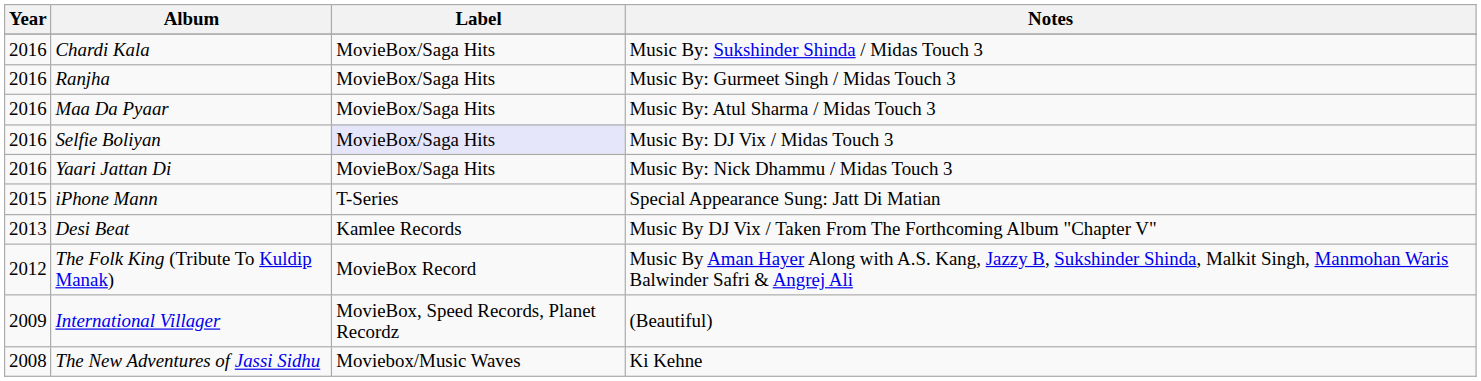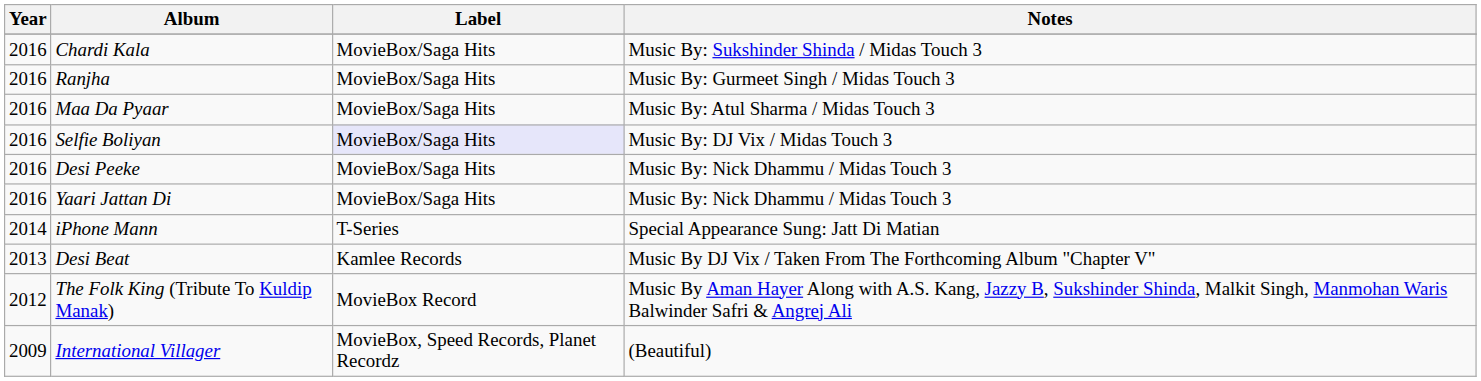+ row: 2016 | Desi Peeke | MovieBox/Saga Hits | Music By: Nick Dhammu / Midas Touch 3
iPhone Mann | Year: 2015 -> 2014
- row: 2008 | The New Adventures of Jassi Sidhu | Moviebox/Music Waves | Ki Kehne
